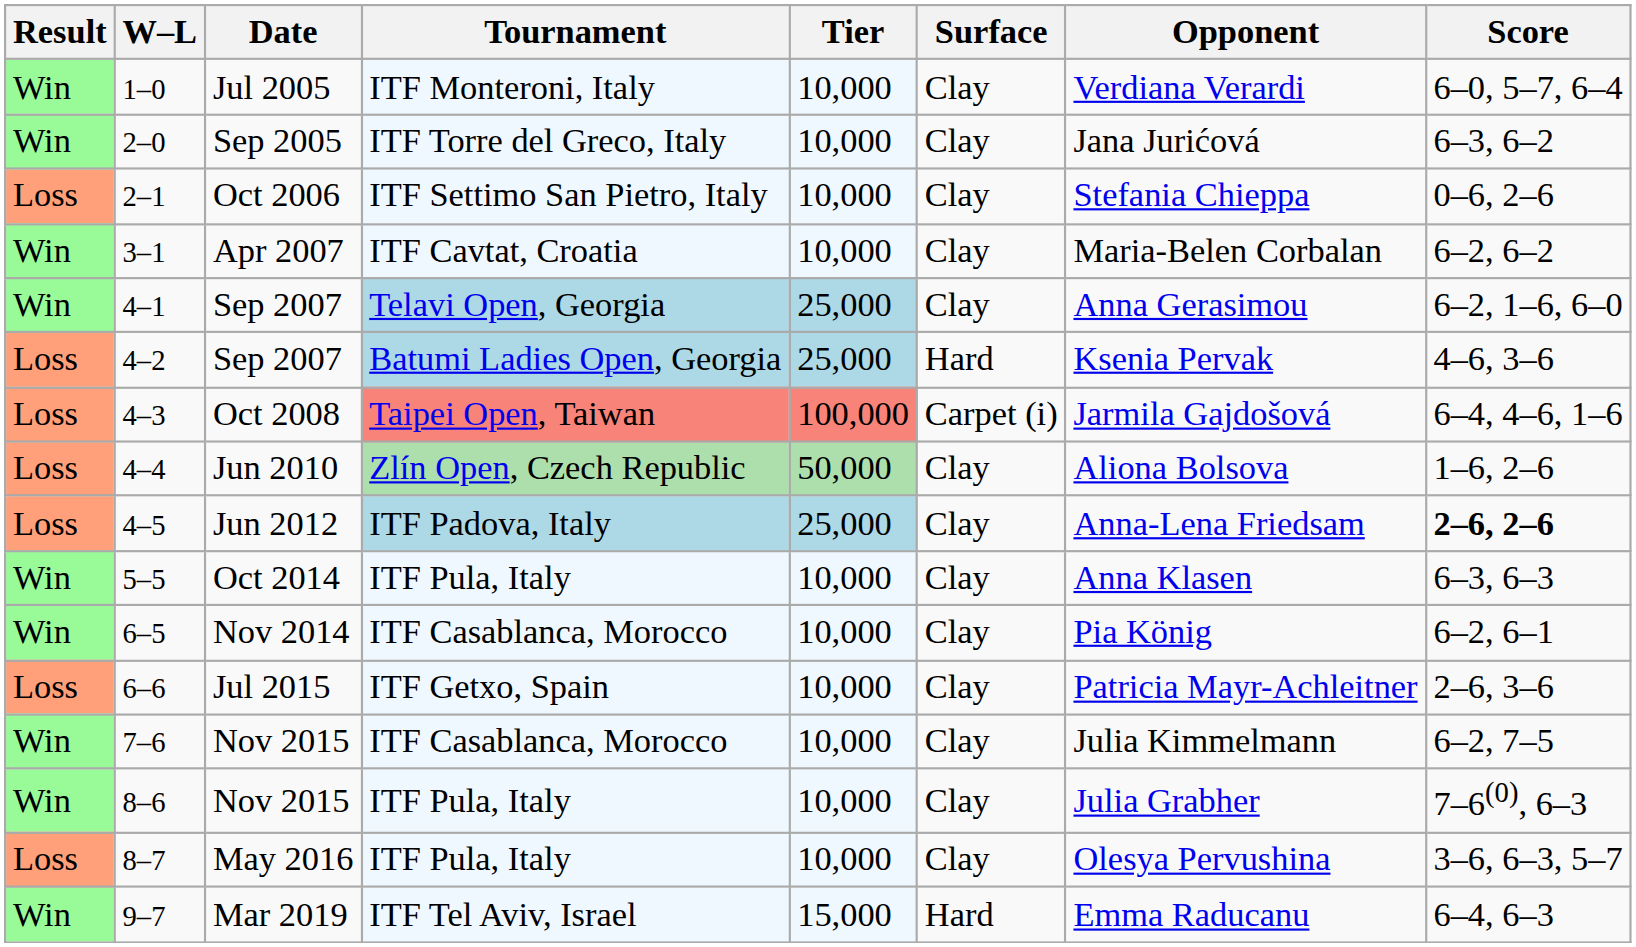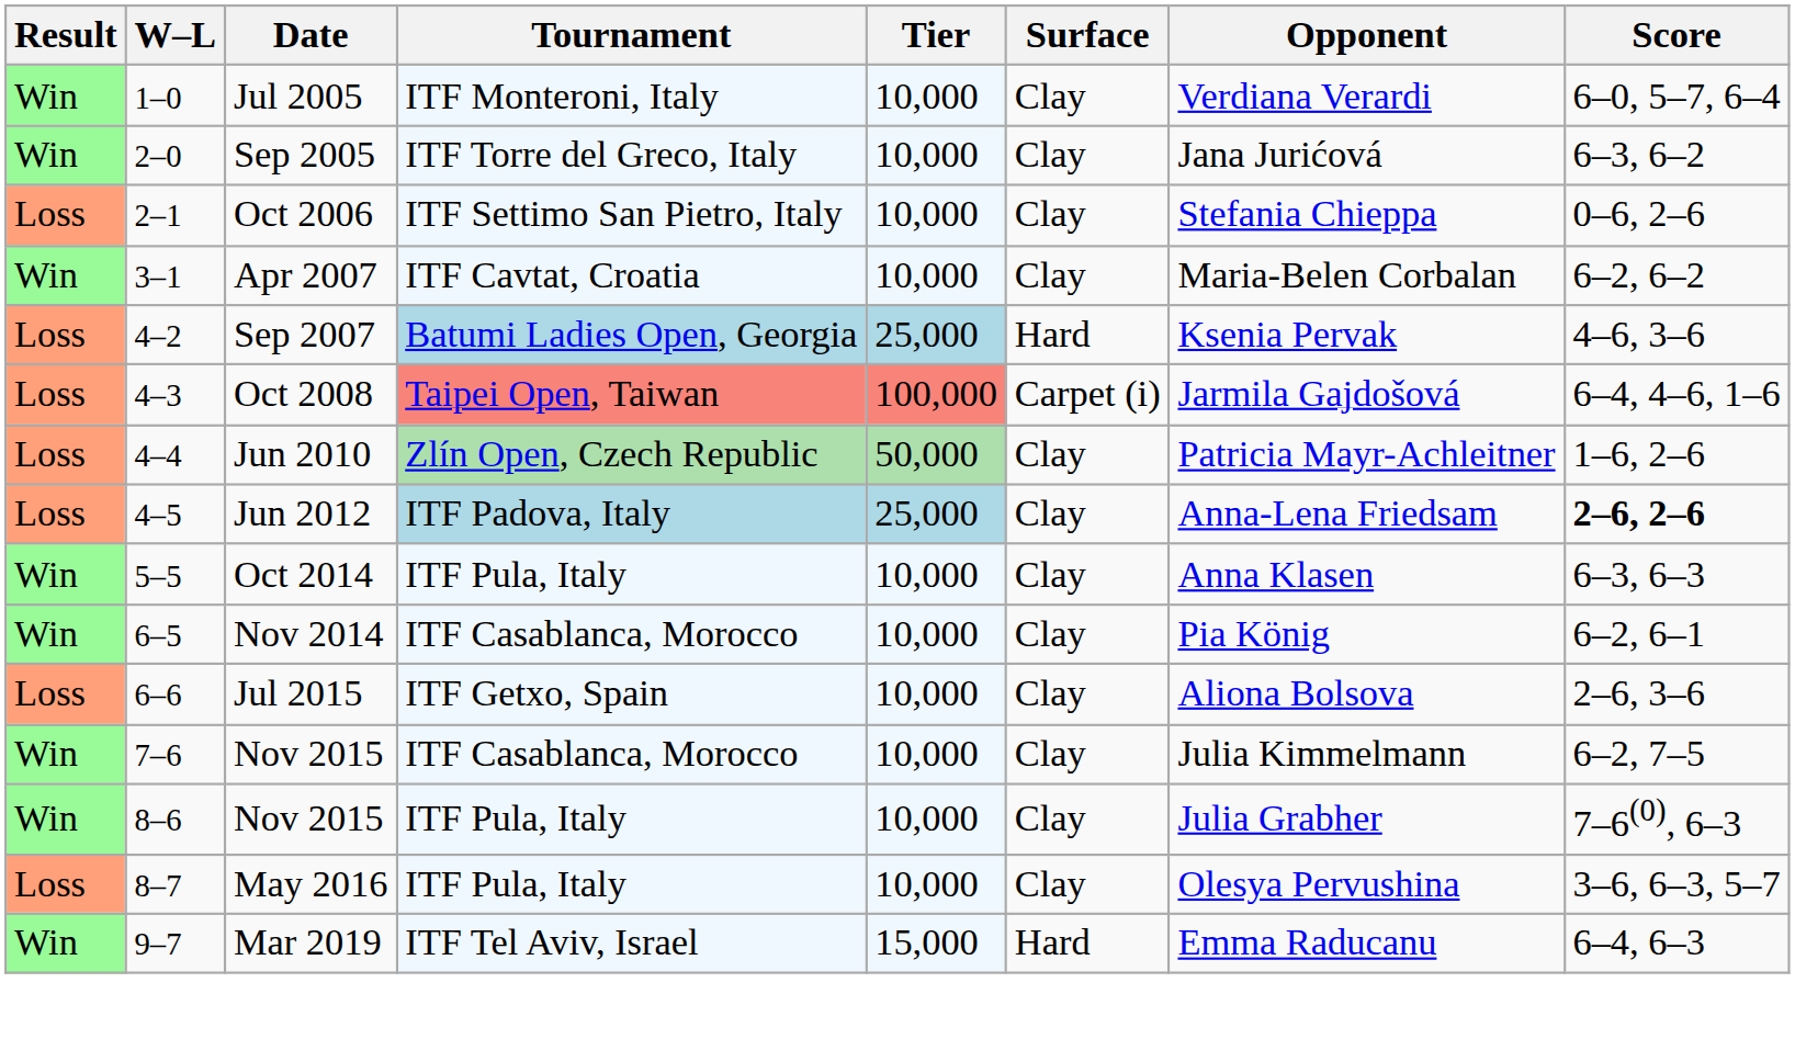- row: Win | 4–1 | Sep 2007 | Telavi Open, Georgia | 25,000 | Clay | Anna Gerasimou | 6–2, 1–6, 6–0
4–4 | Opponent: Aliona Bolsova -> Patricia Mayr-Achleitner
6–6 | Opponent: Patricia Mayr-Achleitner -> Aliona Bolsova
